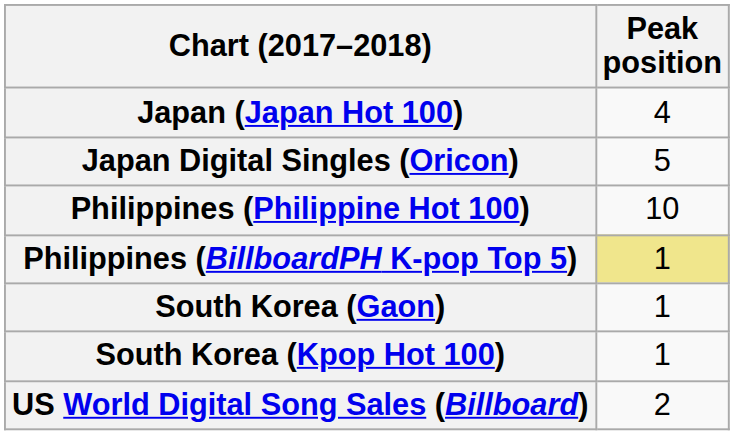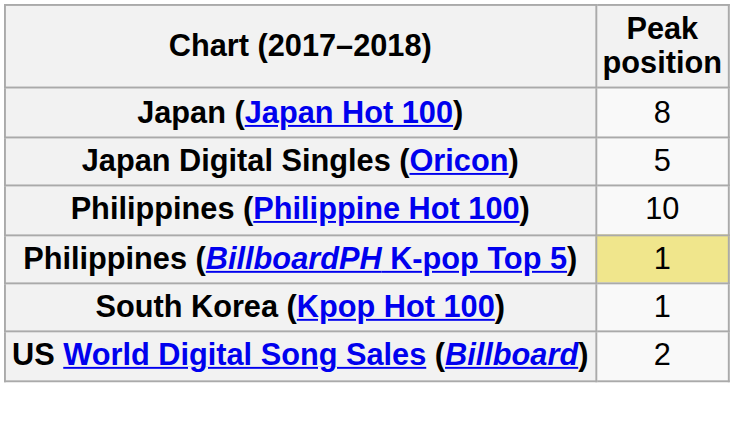Japan (Japan Hot 100) | Peak position: 4 -> 8
- row: South Korea (Gaon) | 1
